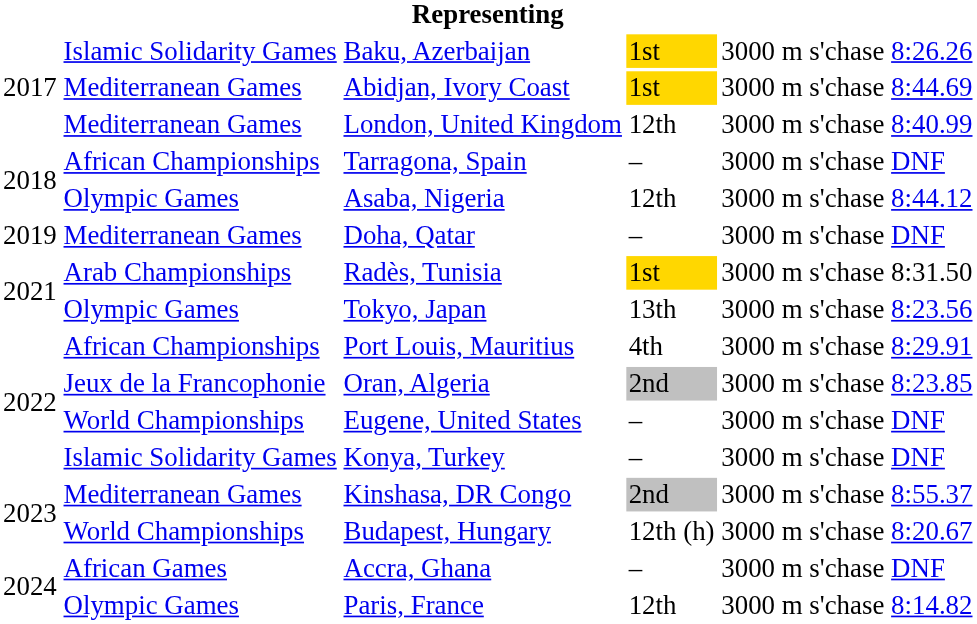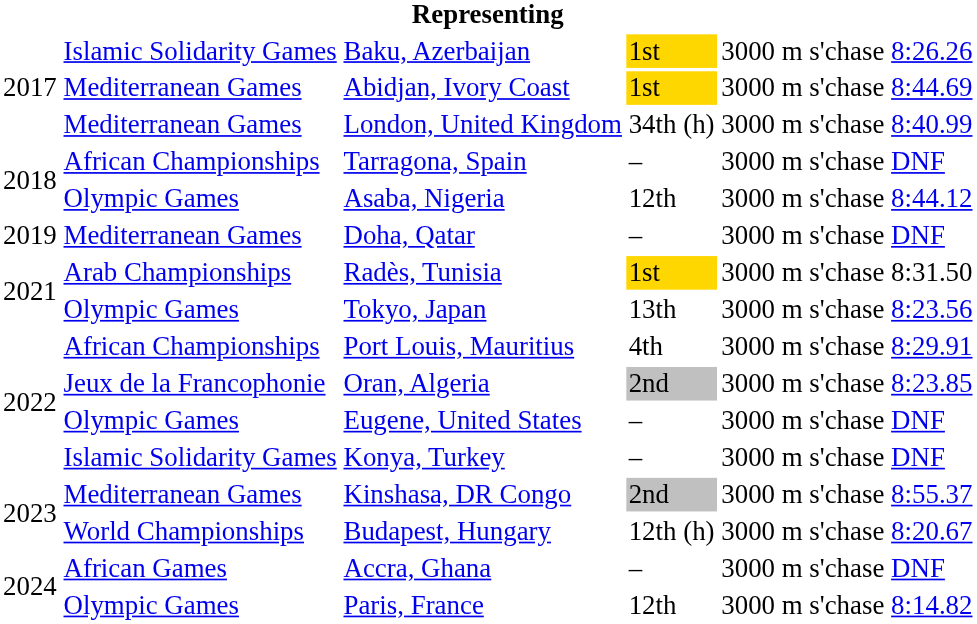London, United Kingdom | column 4: 12th -> 34th (h)
Eugene, United States | column 2: World Championships -> Olympic Games
